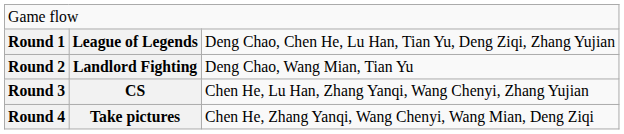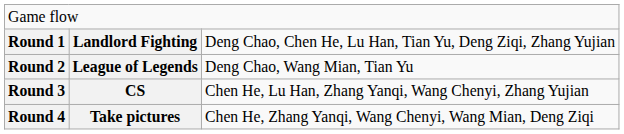Round 1 | column 2: League of Legends -> Landlord Fighting
Round 2 | column 2: Landlord Fighting -> League of Legends
